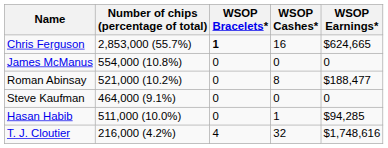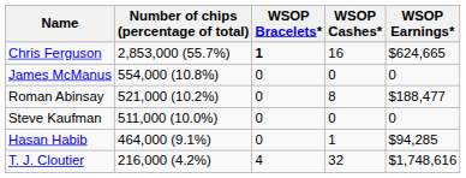Steve Kaufman | Number of chips (percentage of total): 464,000 (9.1%) -> 511,000 (10.0%)
Hasan Habib | Number of chips (percentage of total): 511,000 (10.0%) -> 464,000 (9.1%)
